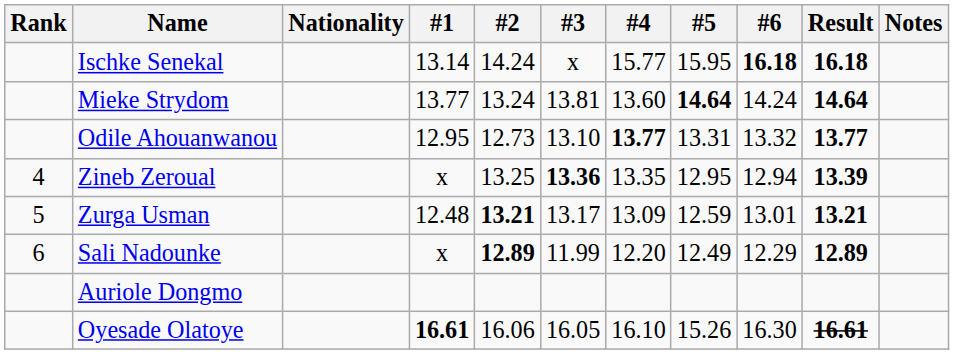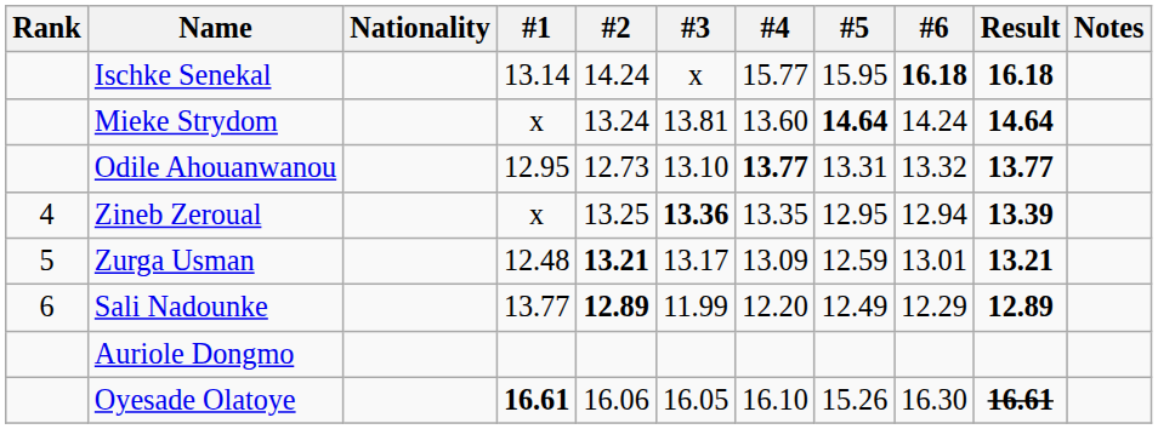Mieke Strydom | #1: 13.77 -> x
Sali Nadounke | #1: x -> 13.77
